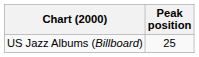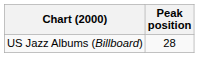US Jazz Albums (Billboard) | Peak position: 25 -> 28
